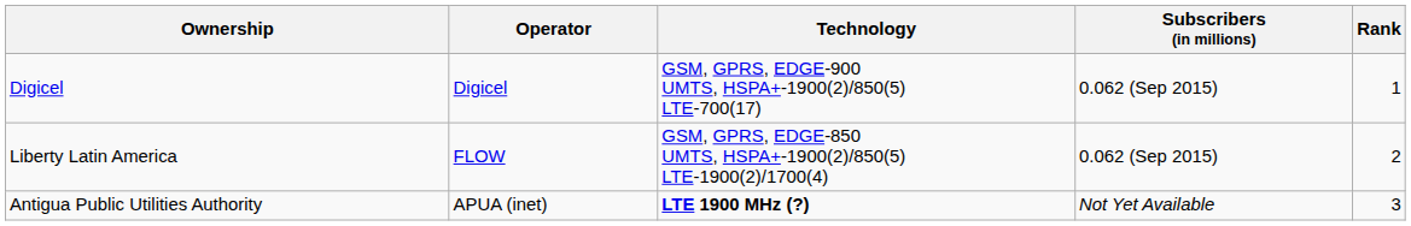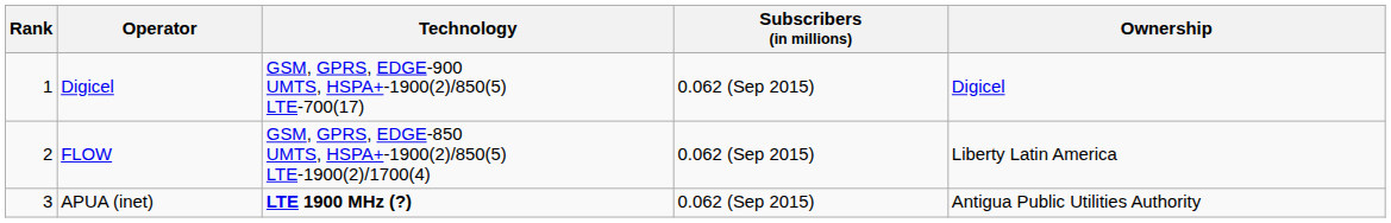columns swapped: Rank <-> Ownership
APUA (inet) | Subscribers (in millions): Not Yet Available -> 0.062 (Sep 2015)
